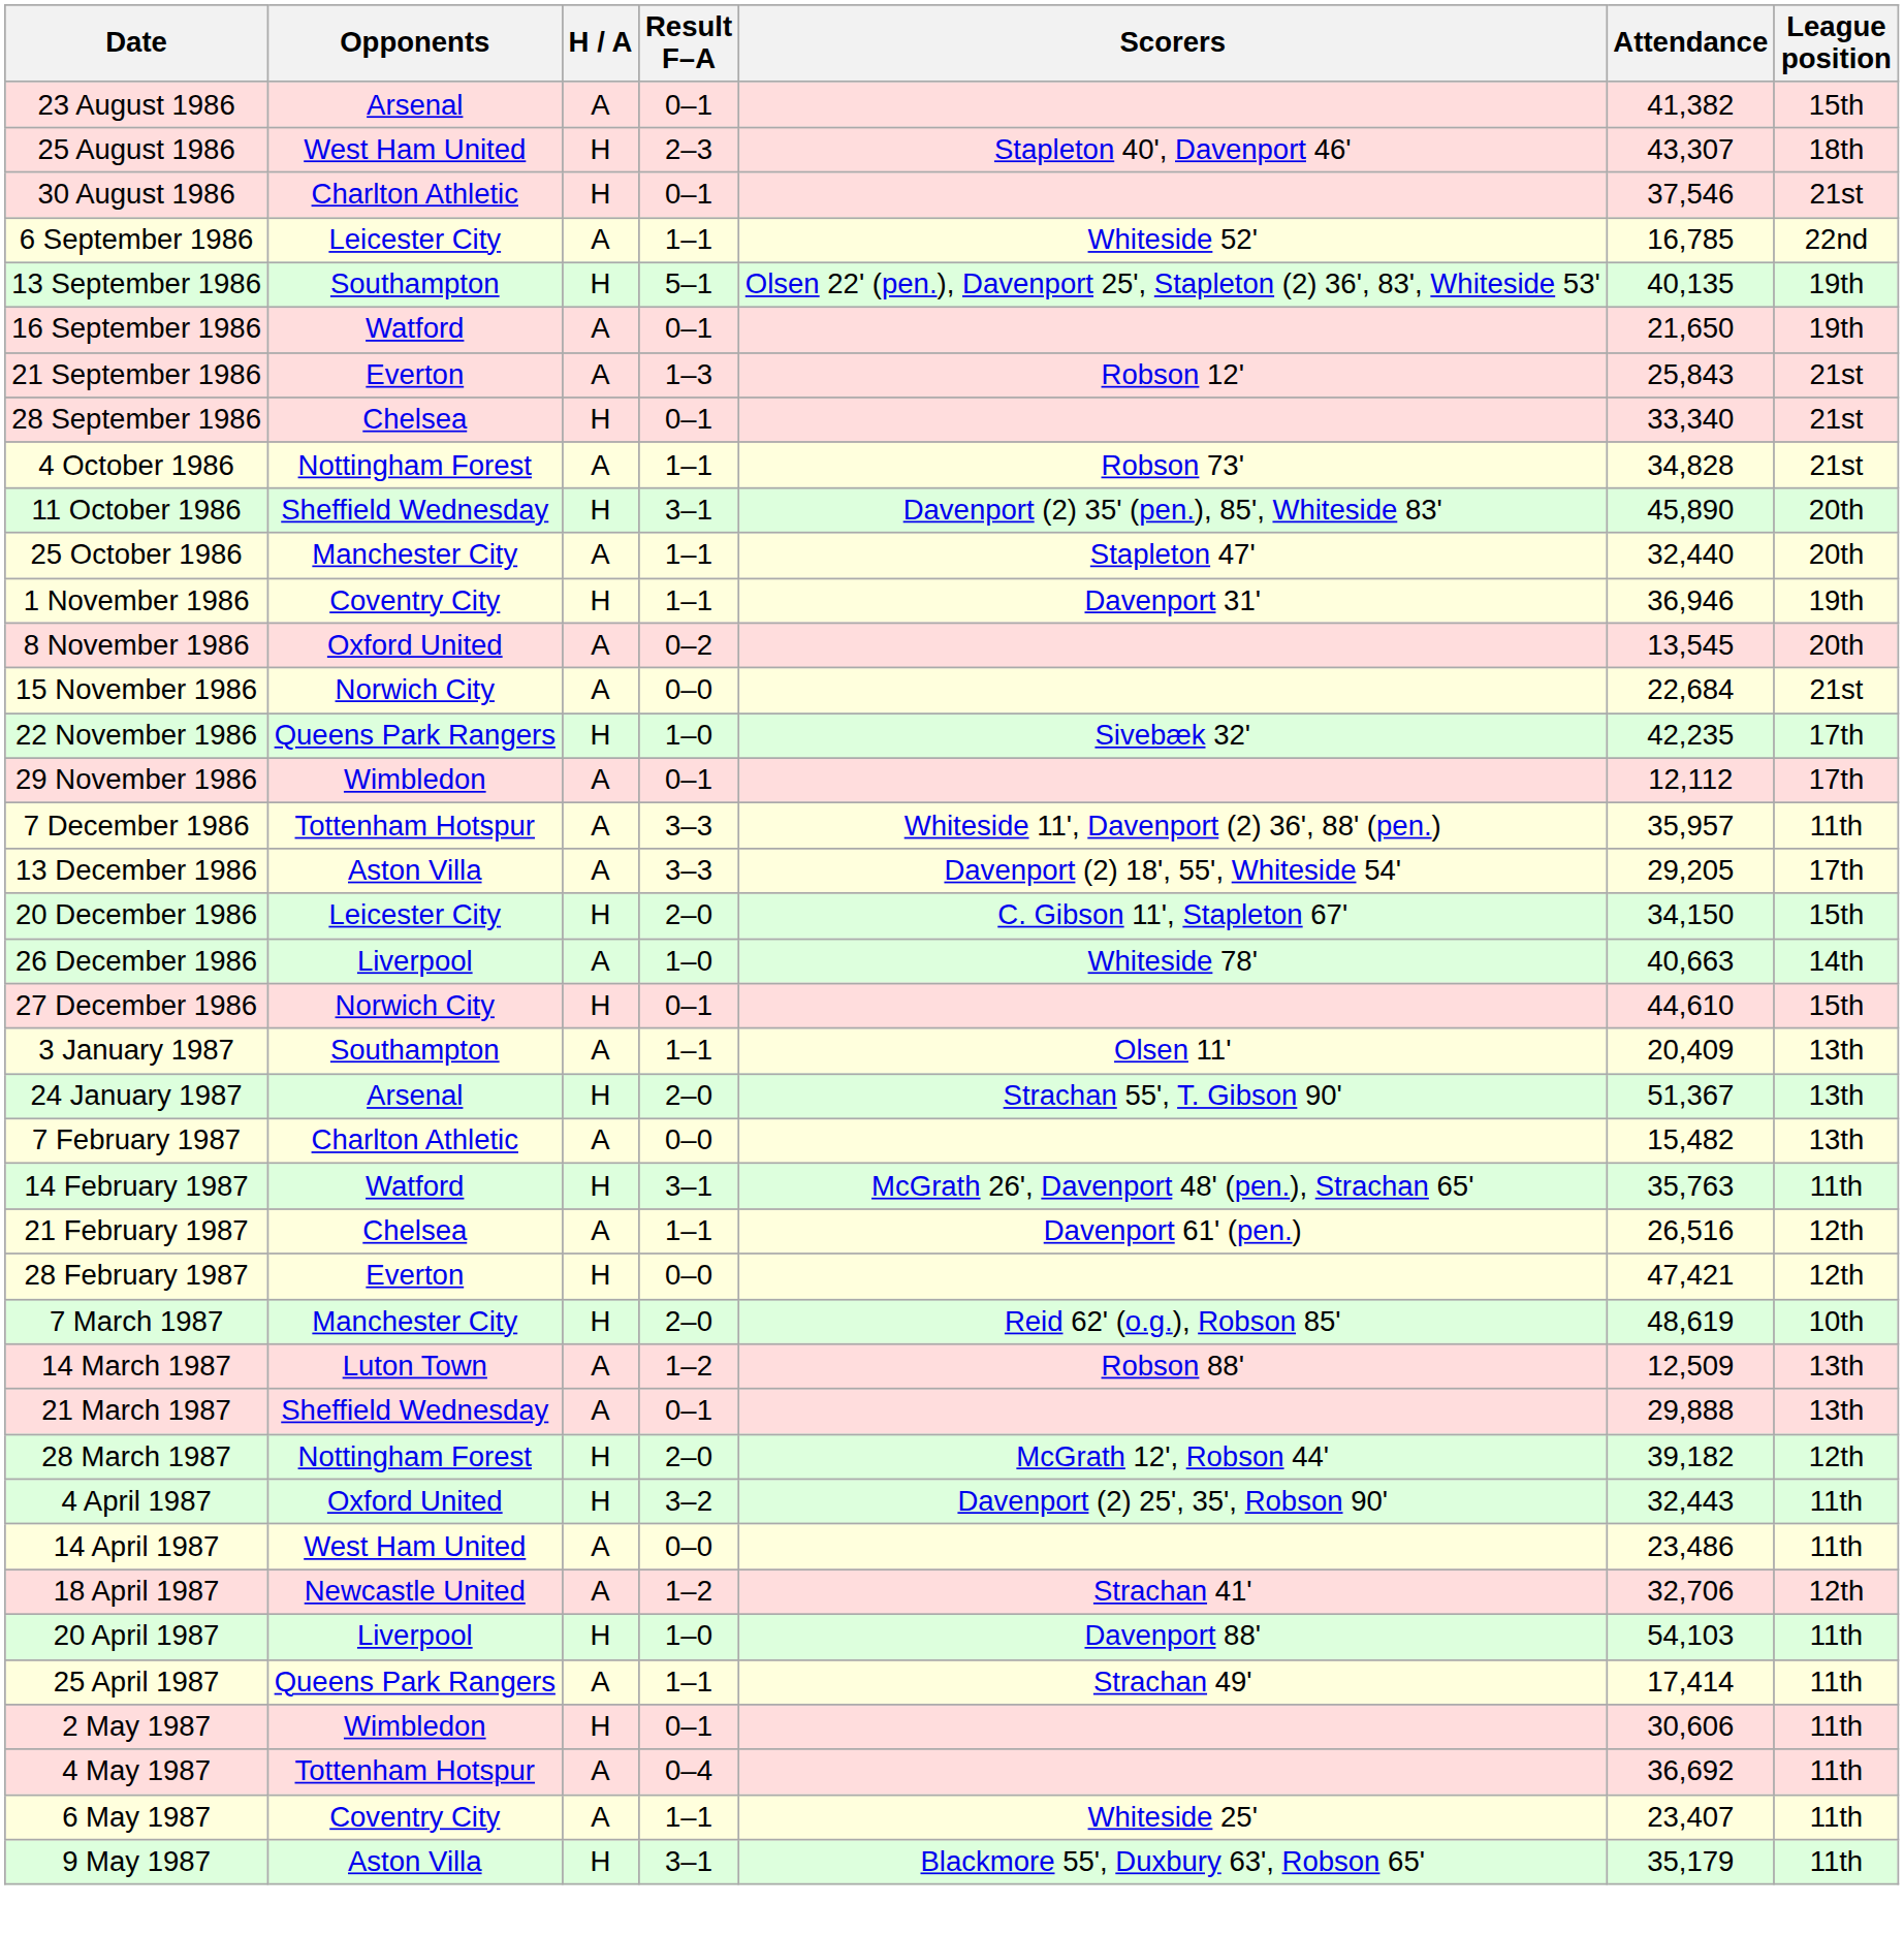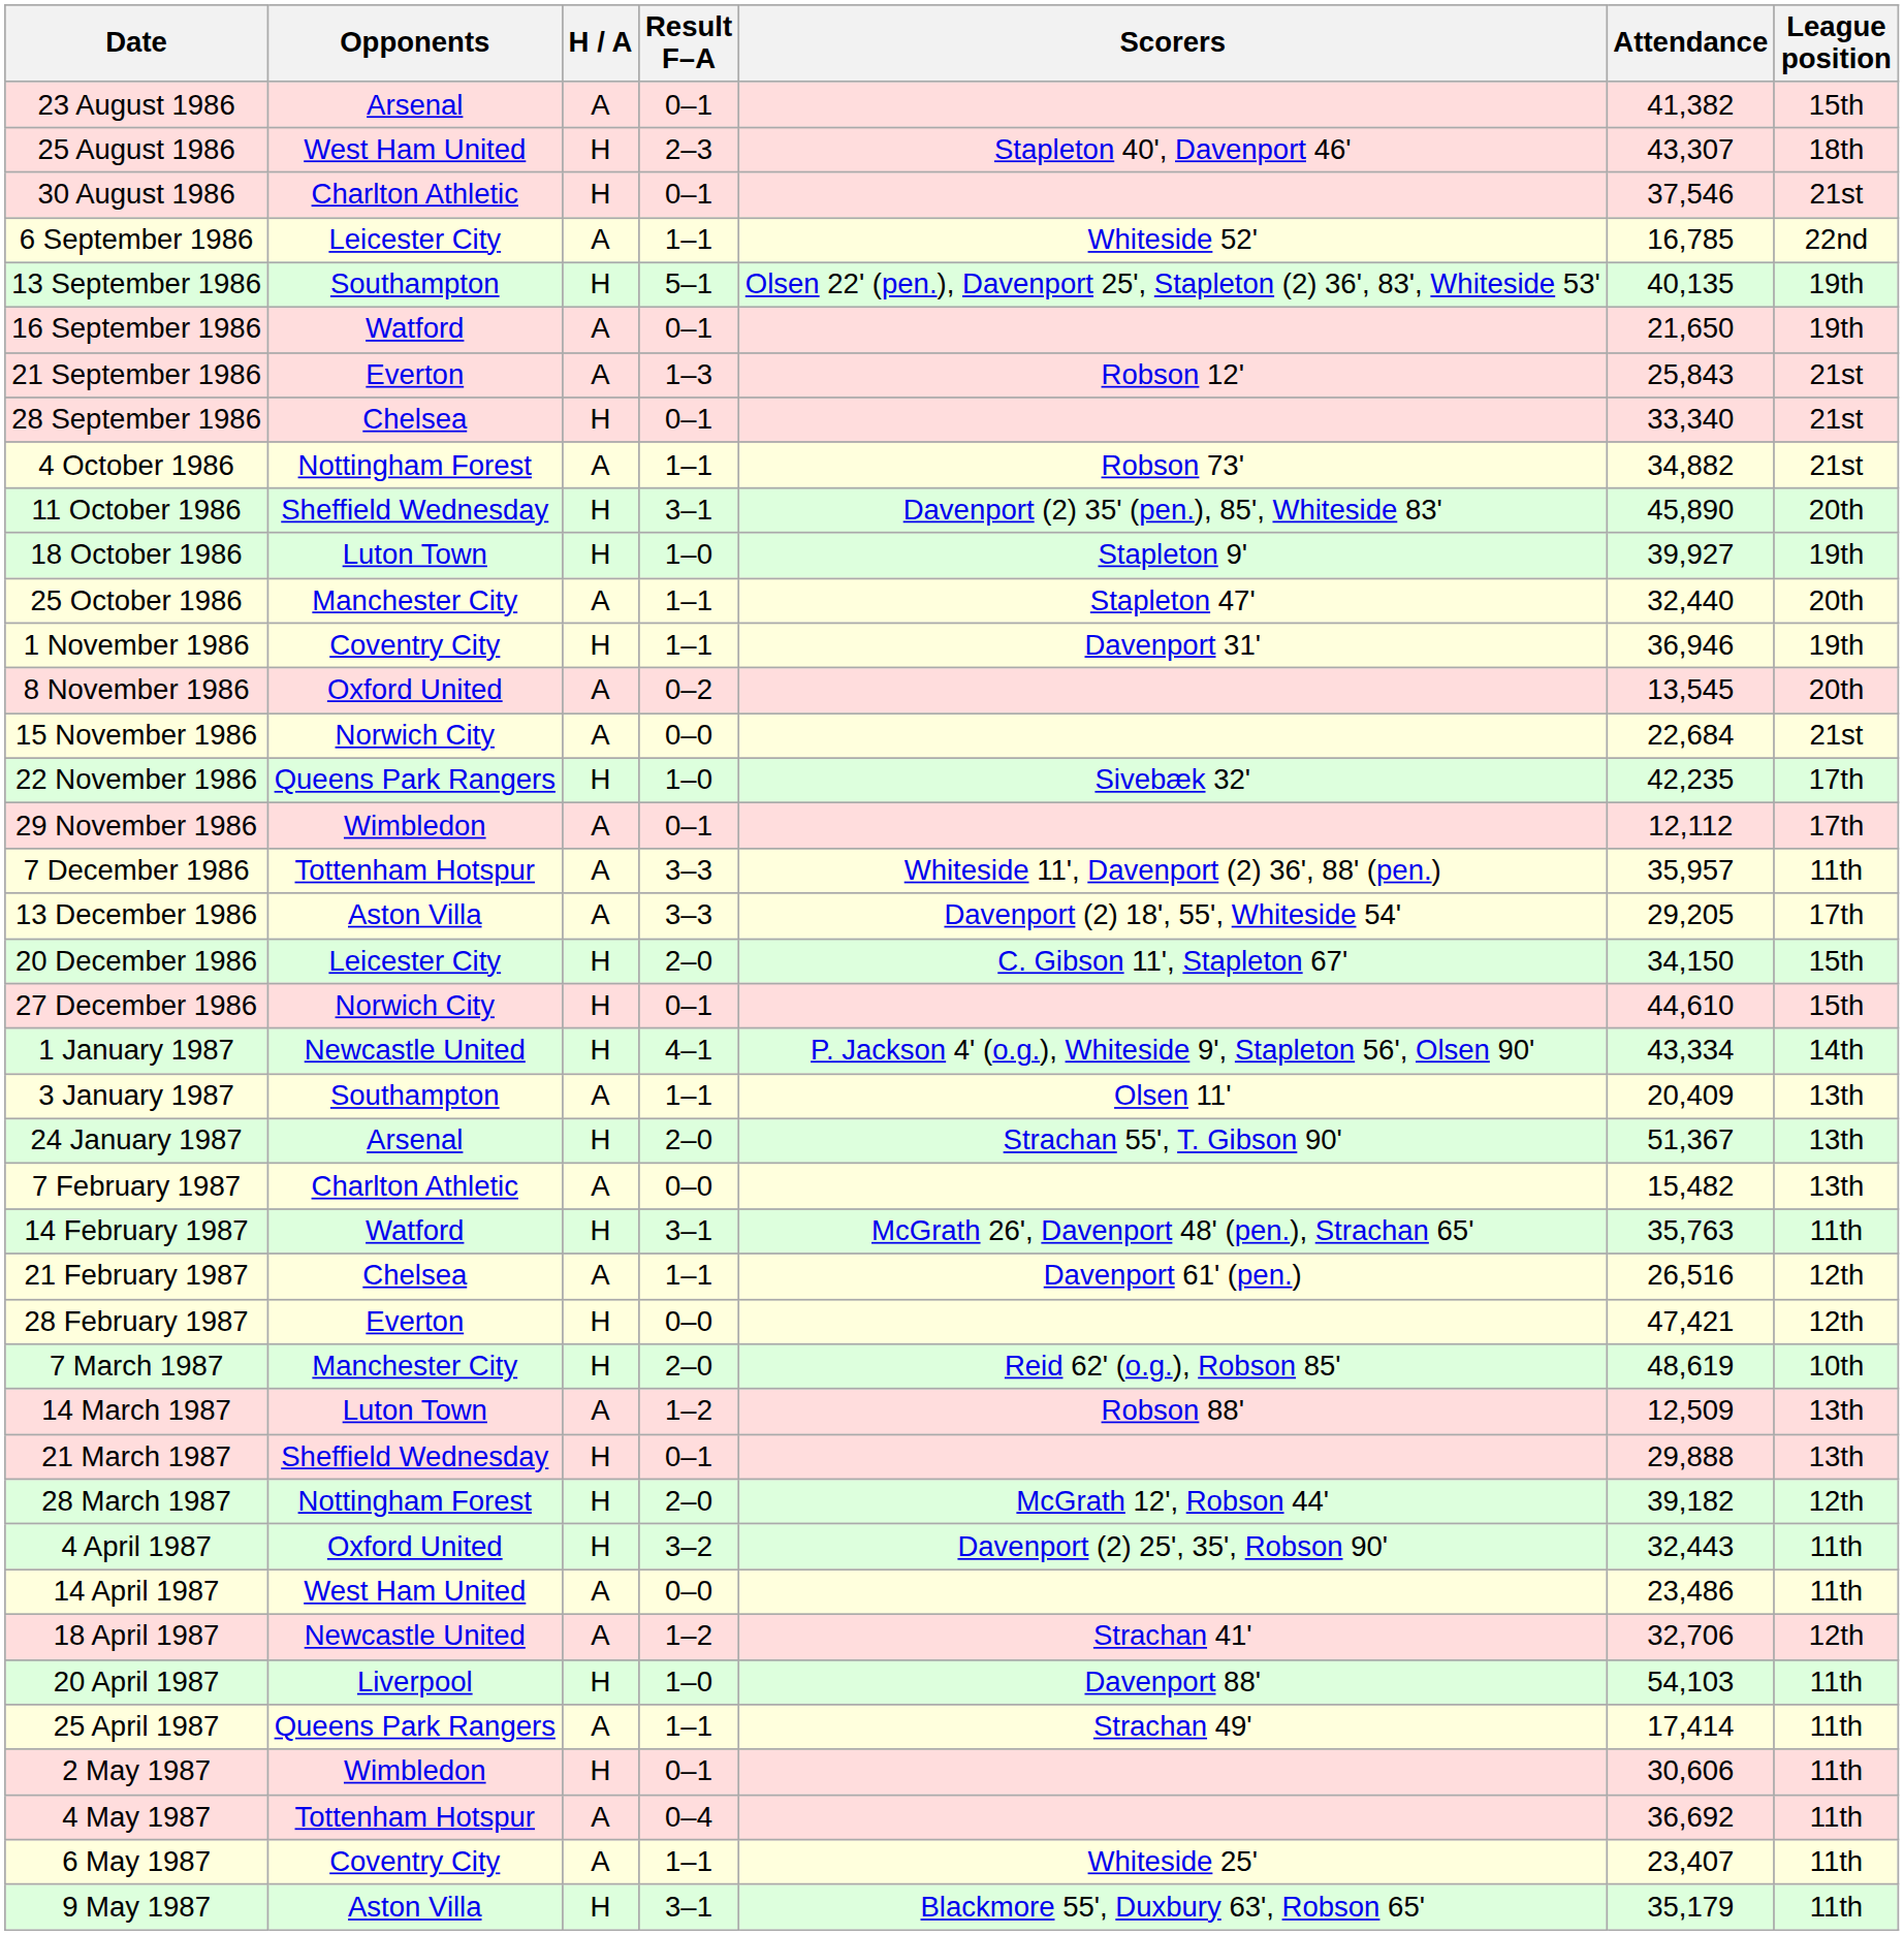4 October 1986 | Attendance: 34,828 -> 34,882
+ row: 18 October 1986 | Luton Town | H | 1–0 | Stapleton 9' | 39,927 | 19th
- row: 26 December 1986 | Liverpool | A | 1–0 | Whiteside 78' | 40,663 | 14th
+ row: 1 January 1987 | Newcastle United | H | 4–1 | P. Jackson 4' (o.g.), Whiteside 9', Stapleton 56', Olsen 90' | 43,334 | 14th
21 March 1987 | H / A: A -> H
